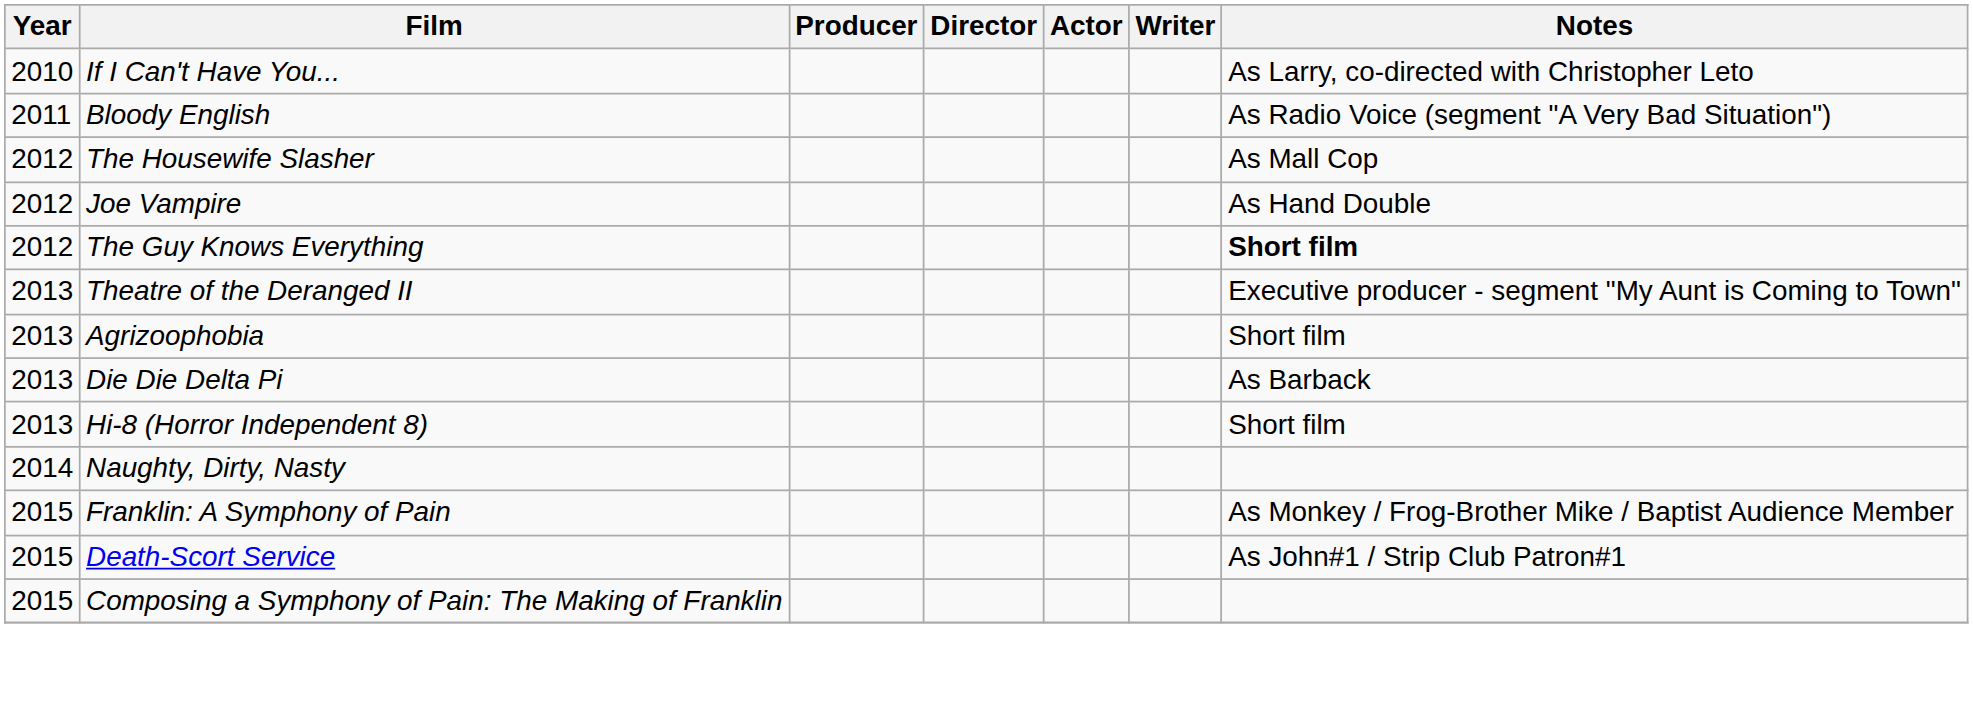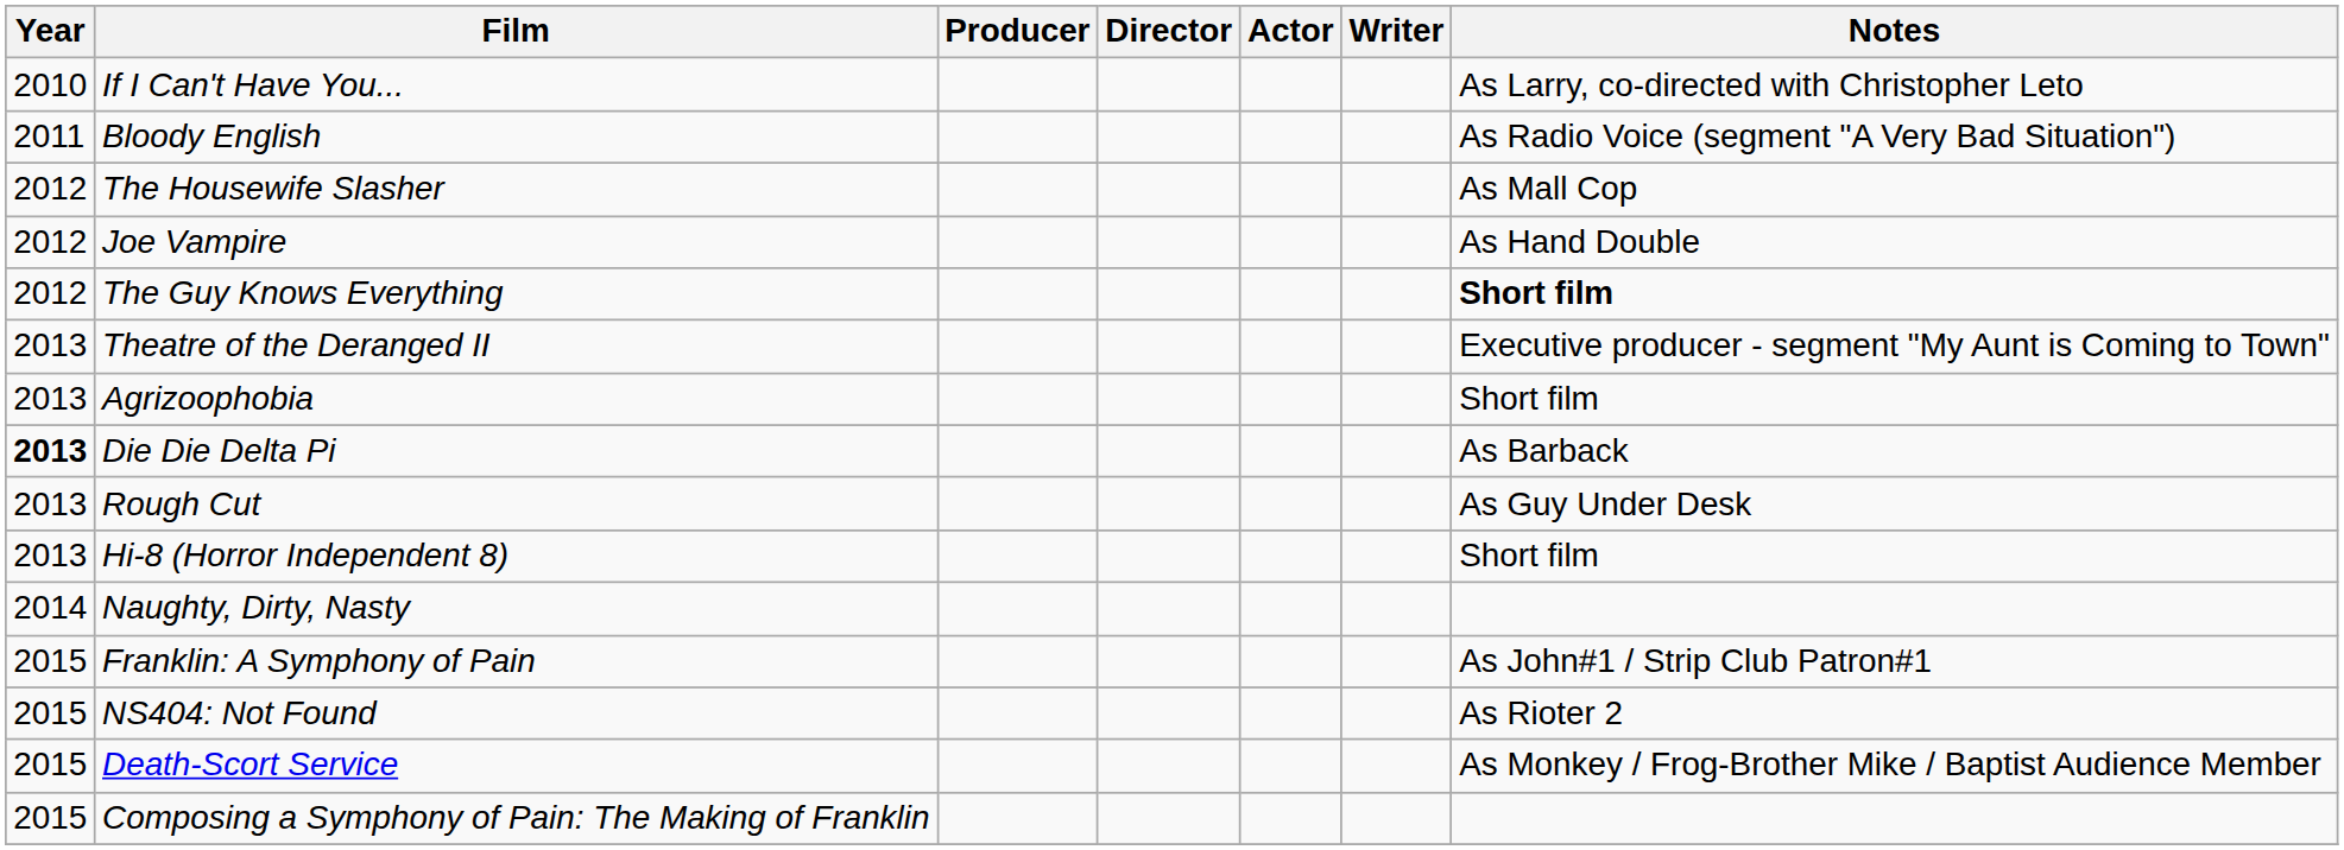Die Die Delta Pi | Year: normal -> bold
+ row: 2013 | Rough Cut | As Guy Under Desk
Franklin: A Symphony of Pain | Notes: As Monkey / Frog-Brother Mike / Baptist Audience Member -> As John#1 / Strip Club Patron#1
+ row: 2015 | NS404: Not Found | As Rioter 2
Death-Scort Service | Notes: As John#1 / Strip Club Patron#1 -> As Monkey / Frog-Brother Mike / Baptist Audience Member
